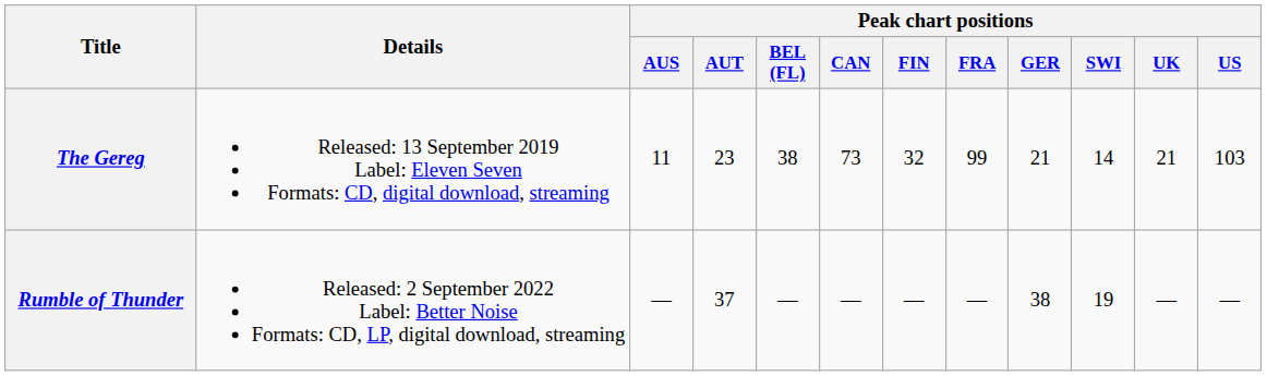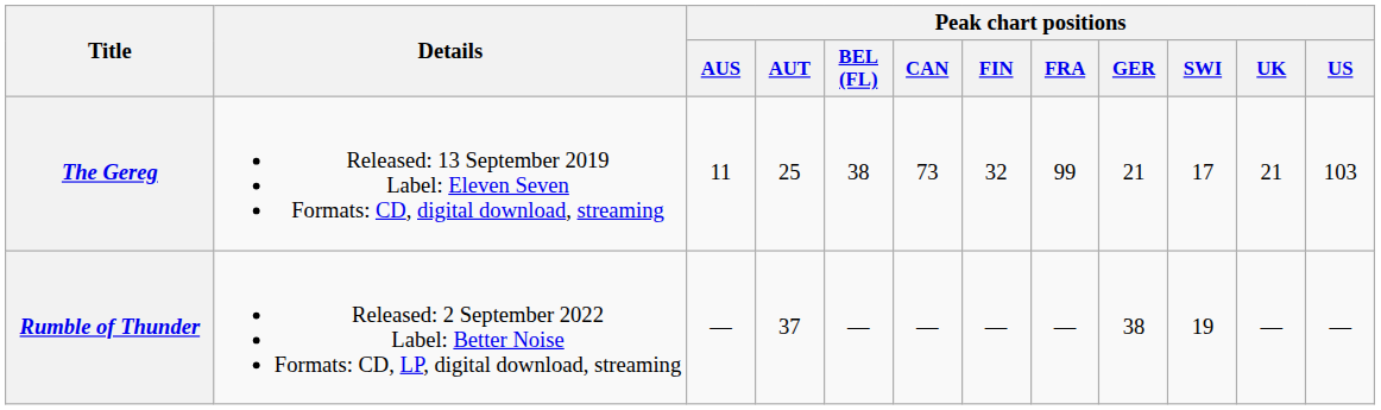The Gereg | Peak chart positions / AUT: 23 -> 25
The Gereg | Peak chart positions / SWI: 14 -> 17
